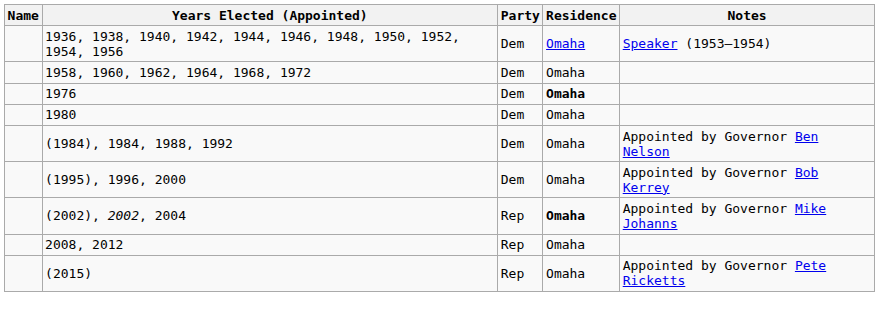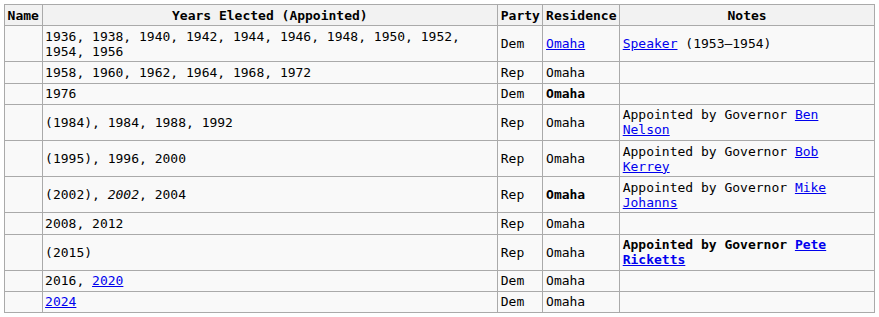1958, 1960, 1962, 1964, 1968, 1972 | Party: Dem -> Rep
- row: 1980 | Dem | Omaha
(1984), 1984, 1988, 1992 | Party: Dem -> Rep
(1995), 1996, 2000 | Party: Dem -> Rep
(2015) | Notes: normal -> bold
+ row: 2016, 2020 | Dem | Omaha
+ row: 2024 | Dem | Omaha
